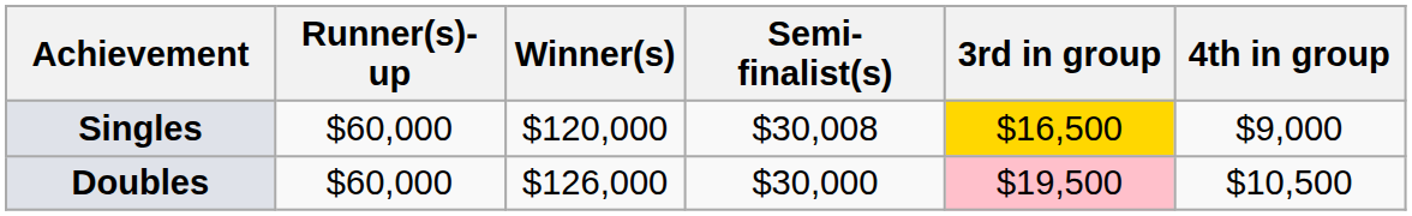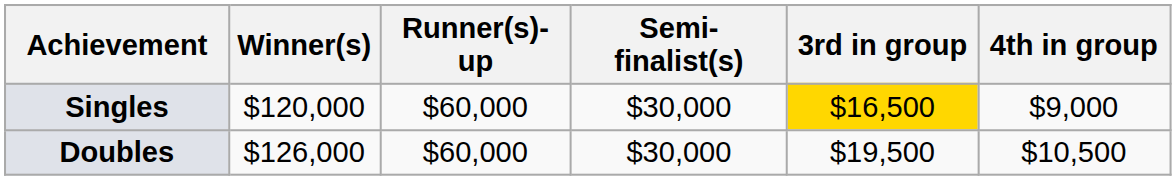columns swapped: Winner(s) <-> Runner(s)-up
Singles | Semi-finalist(s): $30,008 -> $30,000
Doubles | 3rd in group: pink background -> no background
